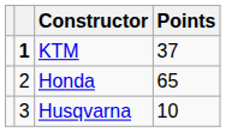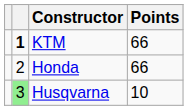KTM | Points: 37 -> 66
Honda | Points: 65 -> 66
Husqvarna | column 2: no background -> lightgreen background
